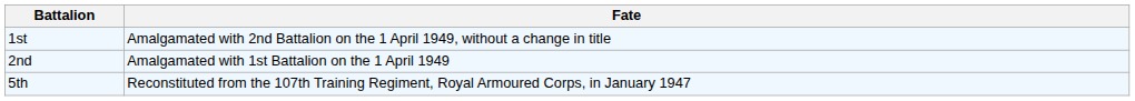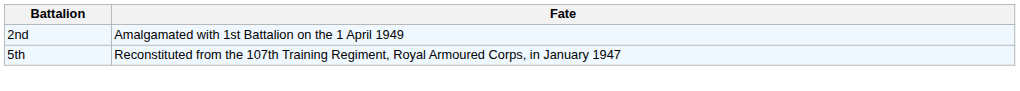- row: 1st | Amalgamated with 2nd Battalion on the 1 April 1949, without a change in title
